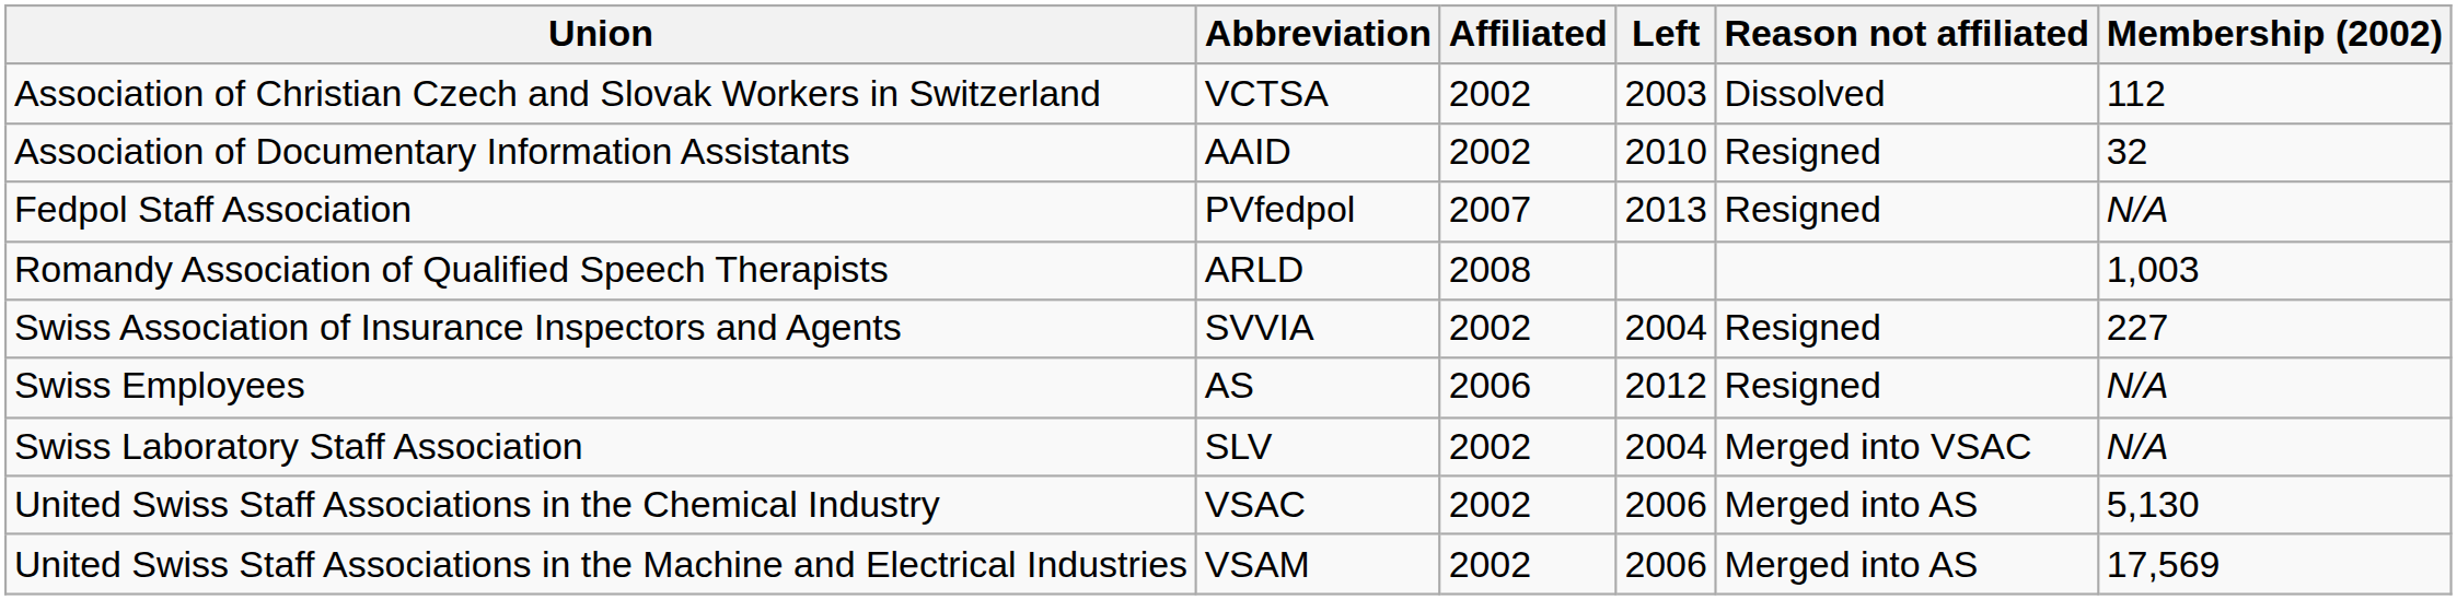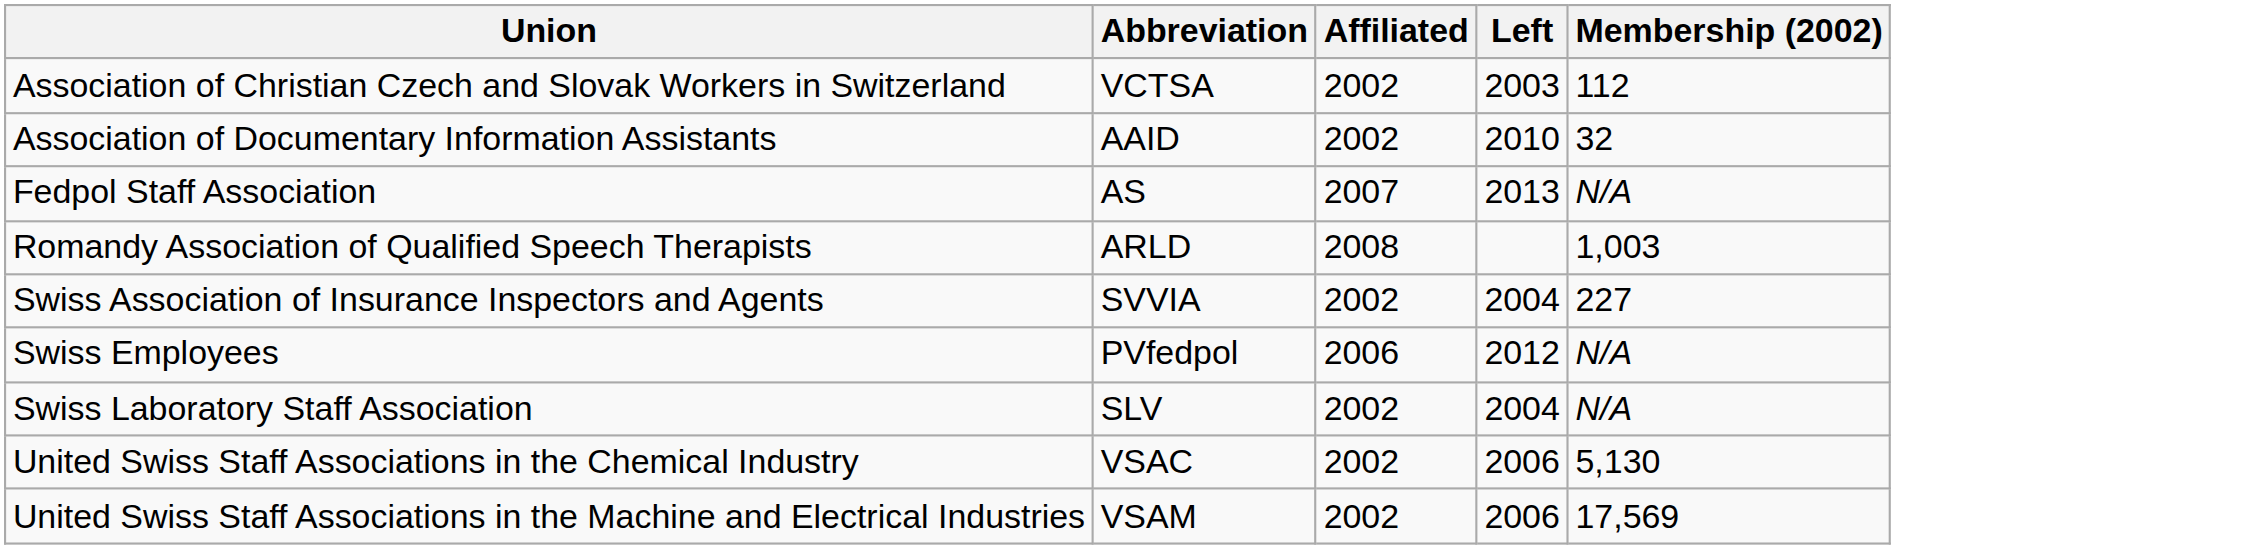- column: Reason not affiliated | Dissolved | Resigned | Resigned | Resigned | Resigned | Merged into VSAC | Merged into AS | Merged into AS
Fedpol Staff Association | Abbreviation: PVfedpol -> AS
Swiss Employees | Abbreviation: AS -> PVfedpol
